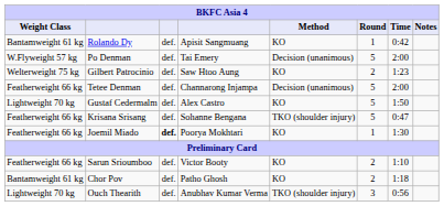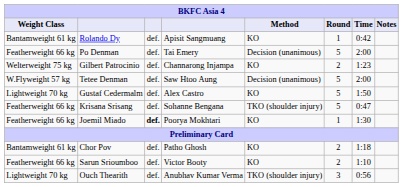Po Denman | Weight Class: W.Flyweight 57 kg -> Featherweight 66 kg
Gilbert Patrocinio | column 4: Saw Htoo Aung -> Channarong Injampa
Tetee Denman | Weight Class: Featherweight 66 kg -> W.Flyweight 57 kg
Tetee Denman | column 4: Channarong Injampa -> Saw Htoo Aung
rows swapped: Sarun Srioumboo <-> Chor Pov
